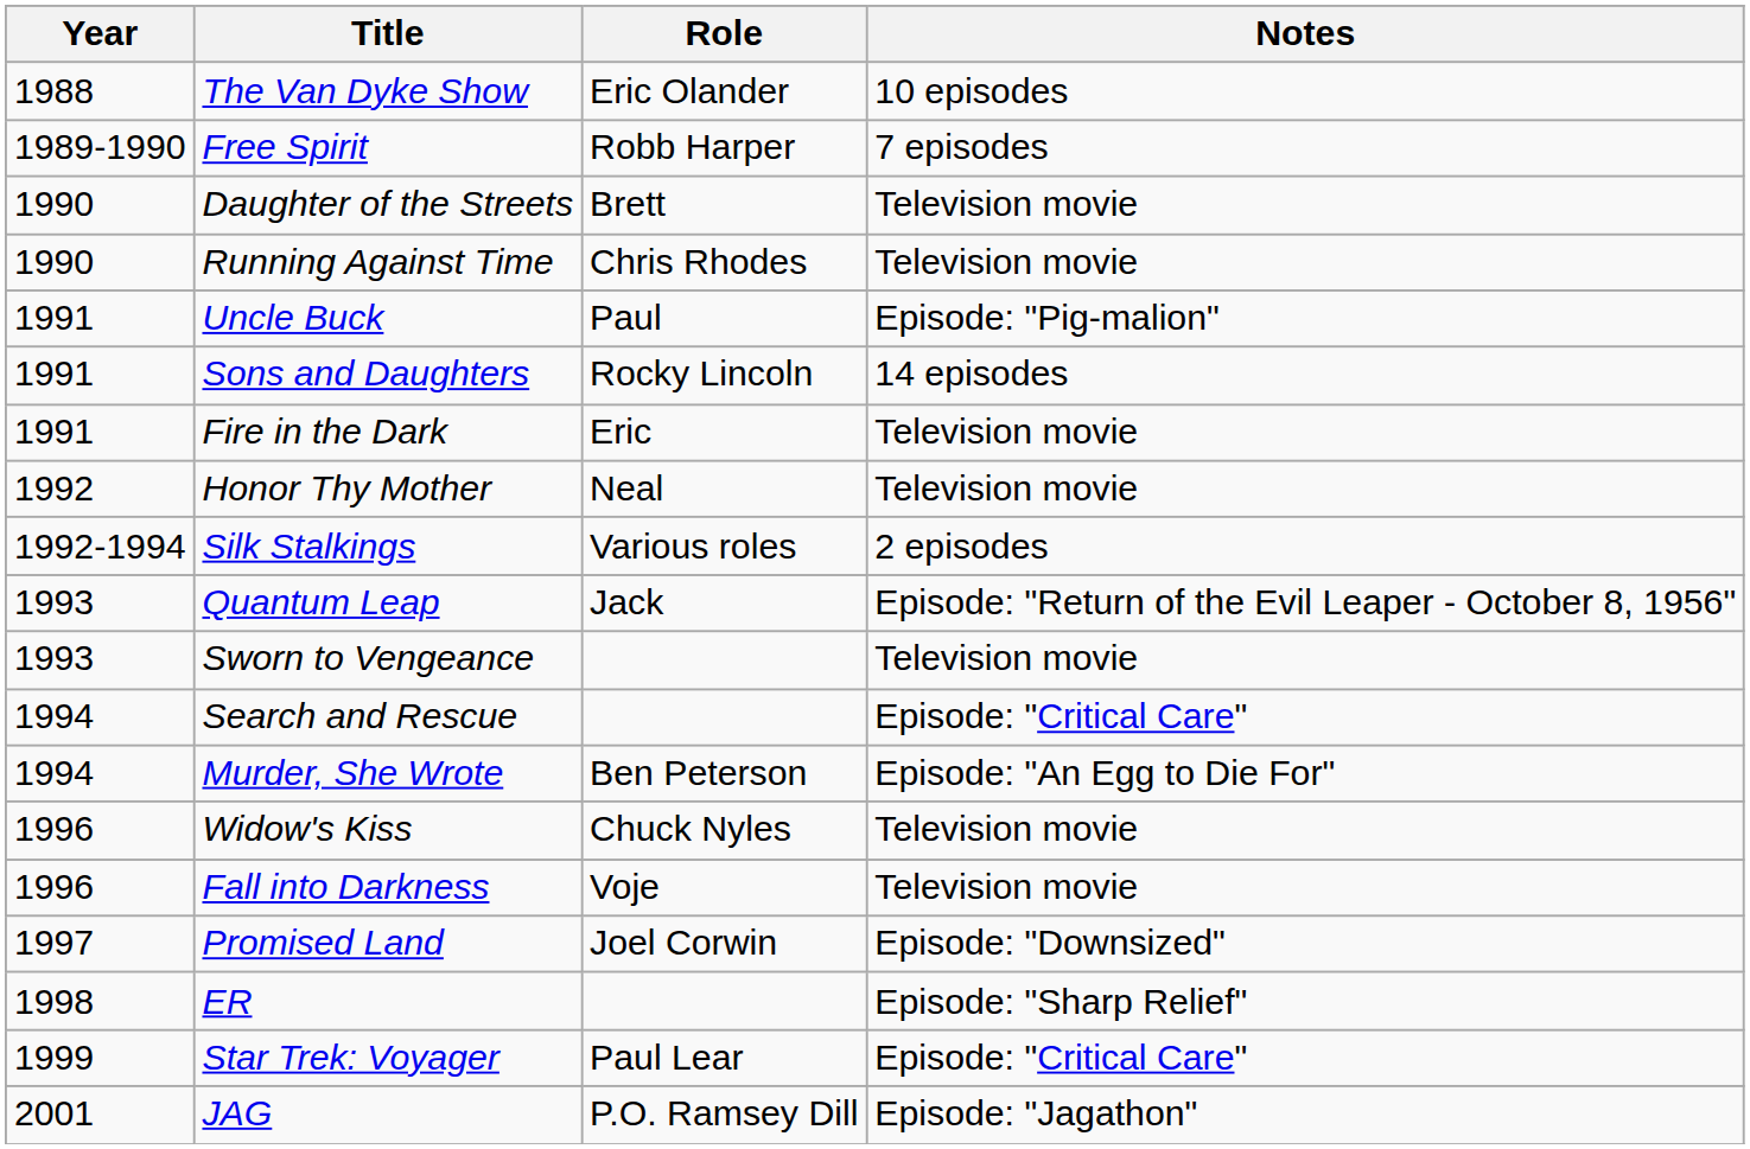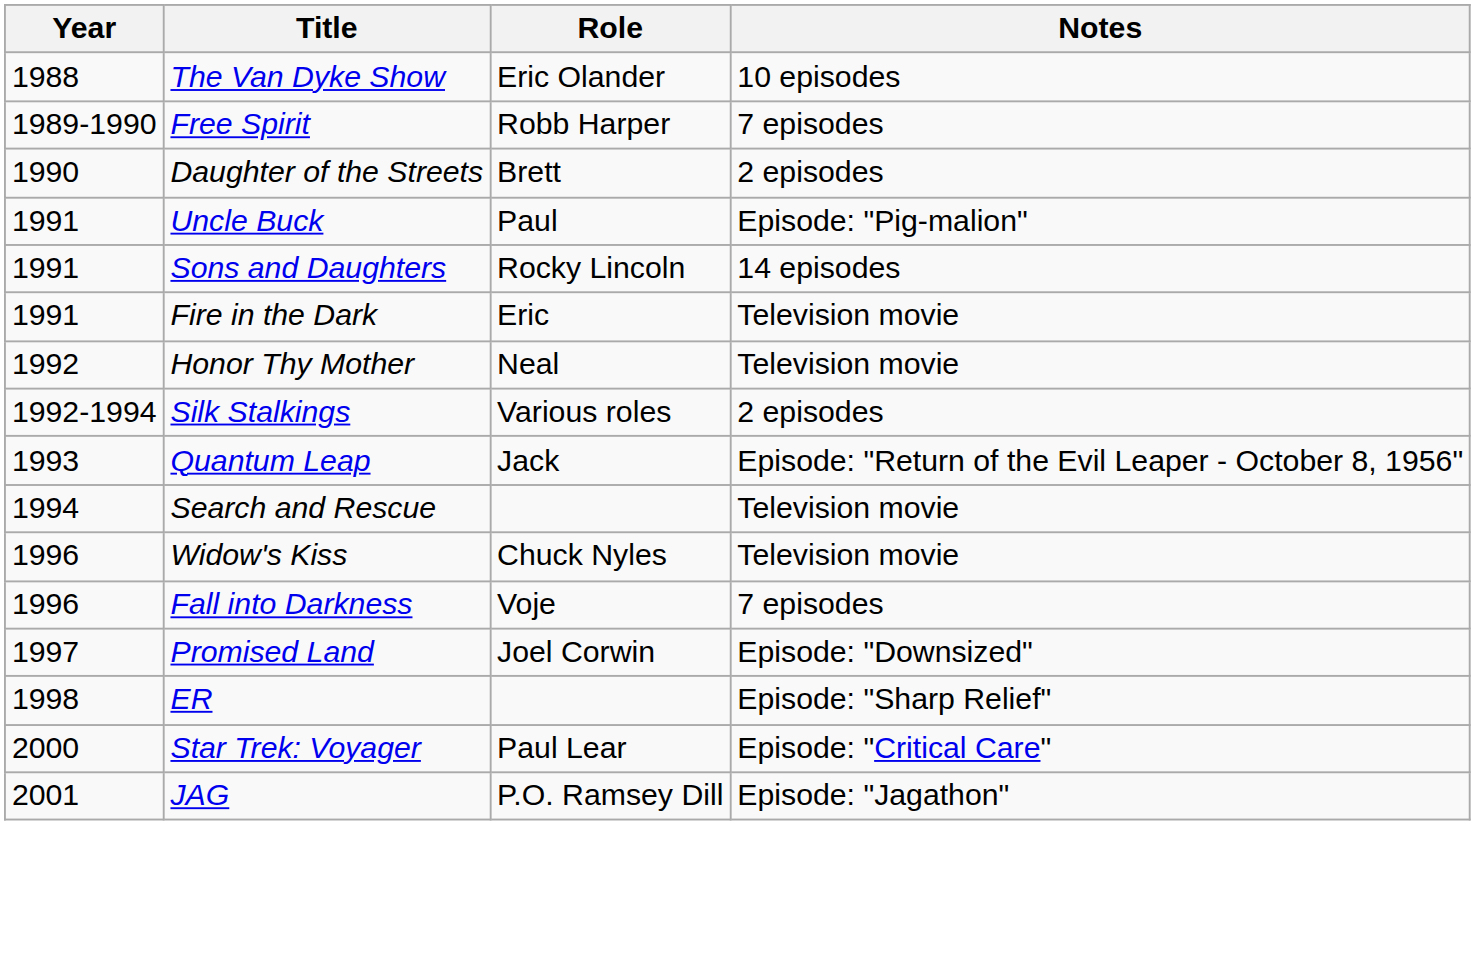Daughter of the Streets | Notes: Television movie -> 2 episodes
- row: 1990 | Running Against Time | Chris Rhodes | Television movie
- row: 1993 | Sworn to Vengeance | Television movie
Search and Rescue | Notes: Episode: "Critical Care" -> Television movie
- row: 1994 | Murder, She Wrote | Ben Peterson | Episode: "An Egg to Die For"
Fall into Darkness | Notes: Television movie -> 7 episodes
Star Trek: Voyager | Year: 1999 -> 2000
